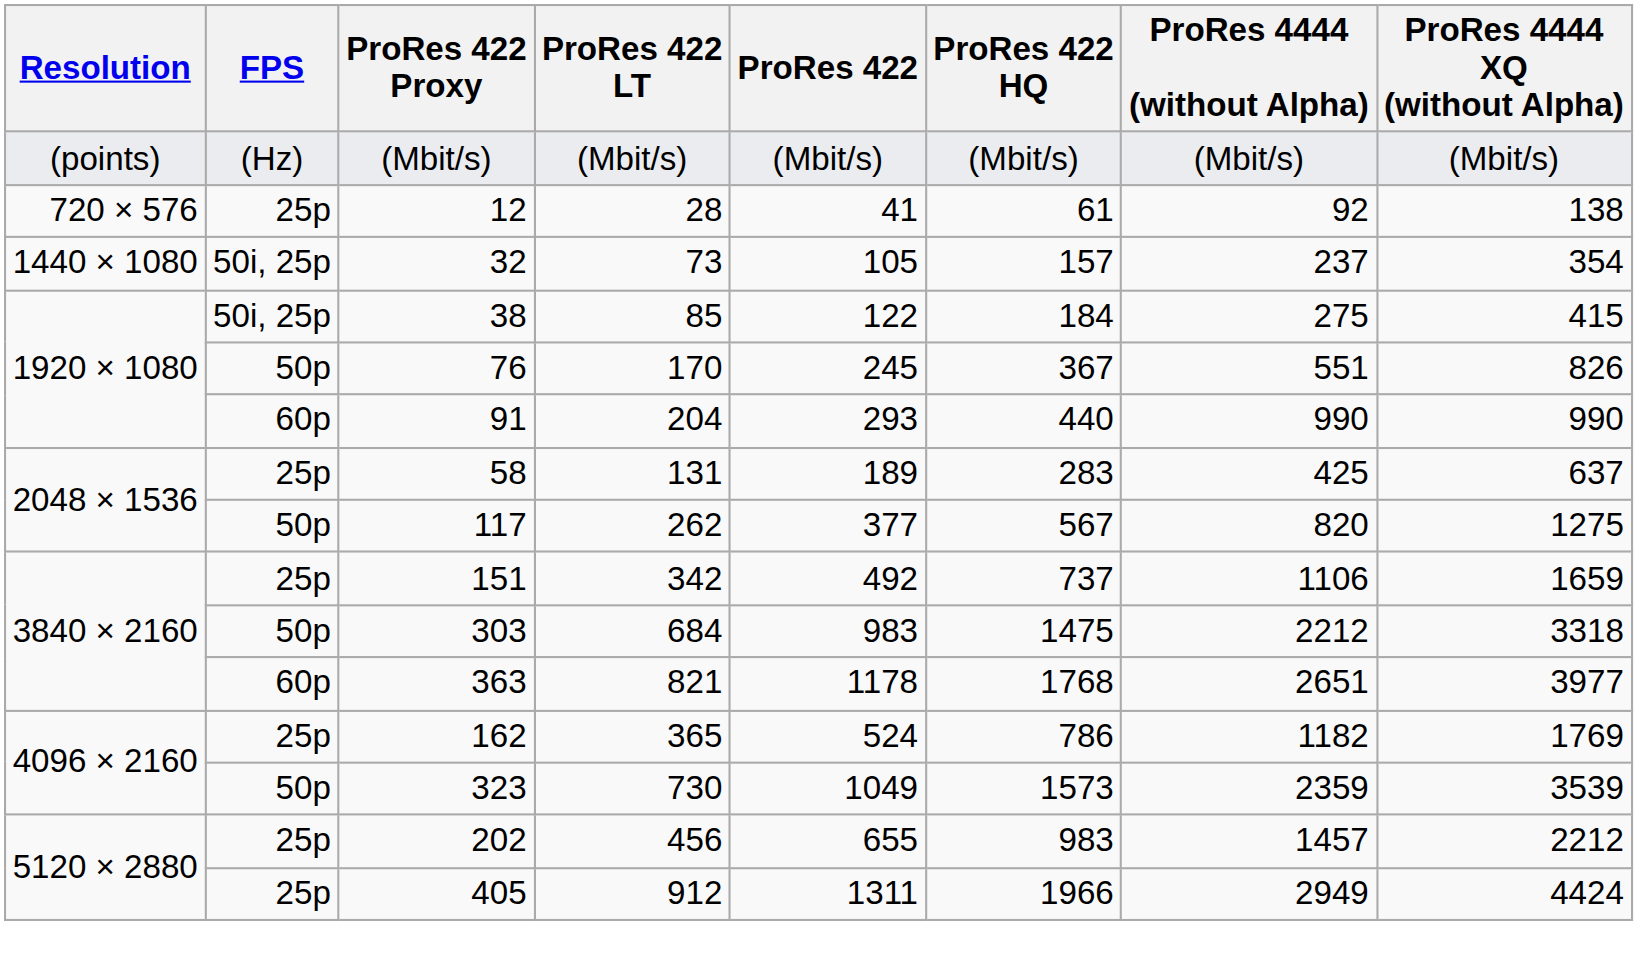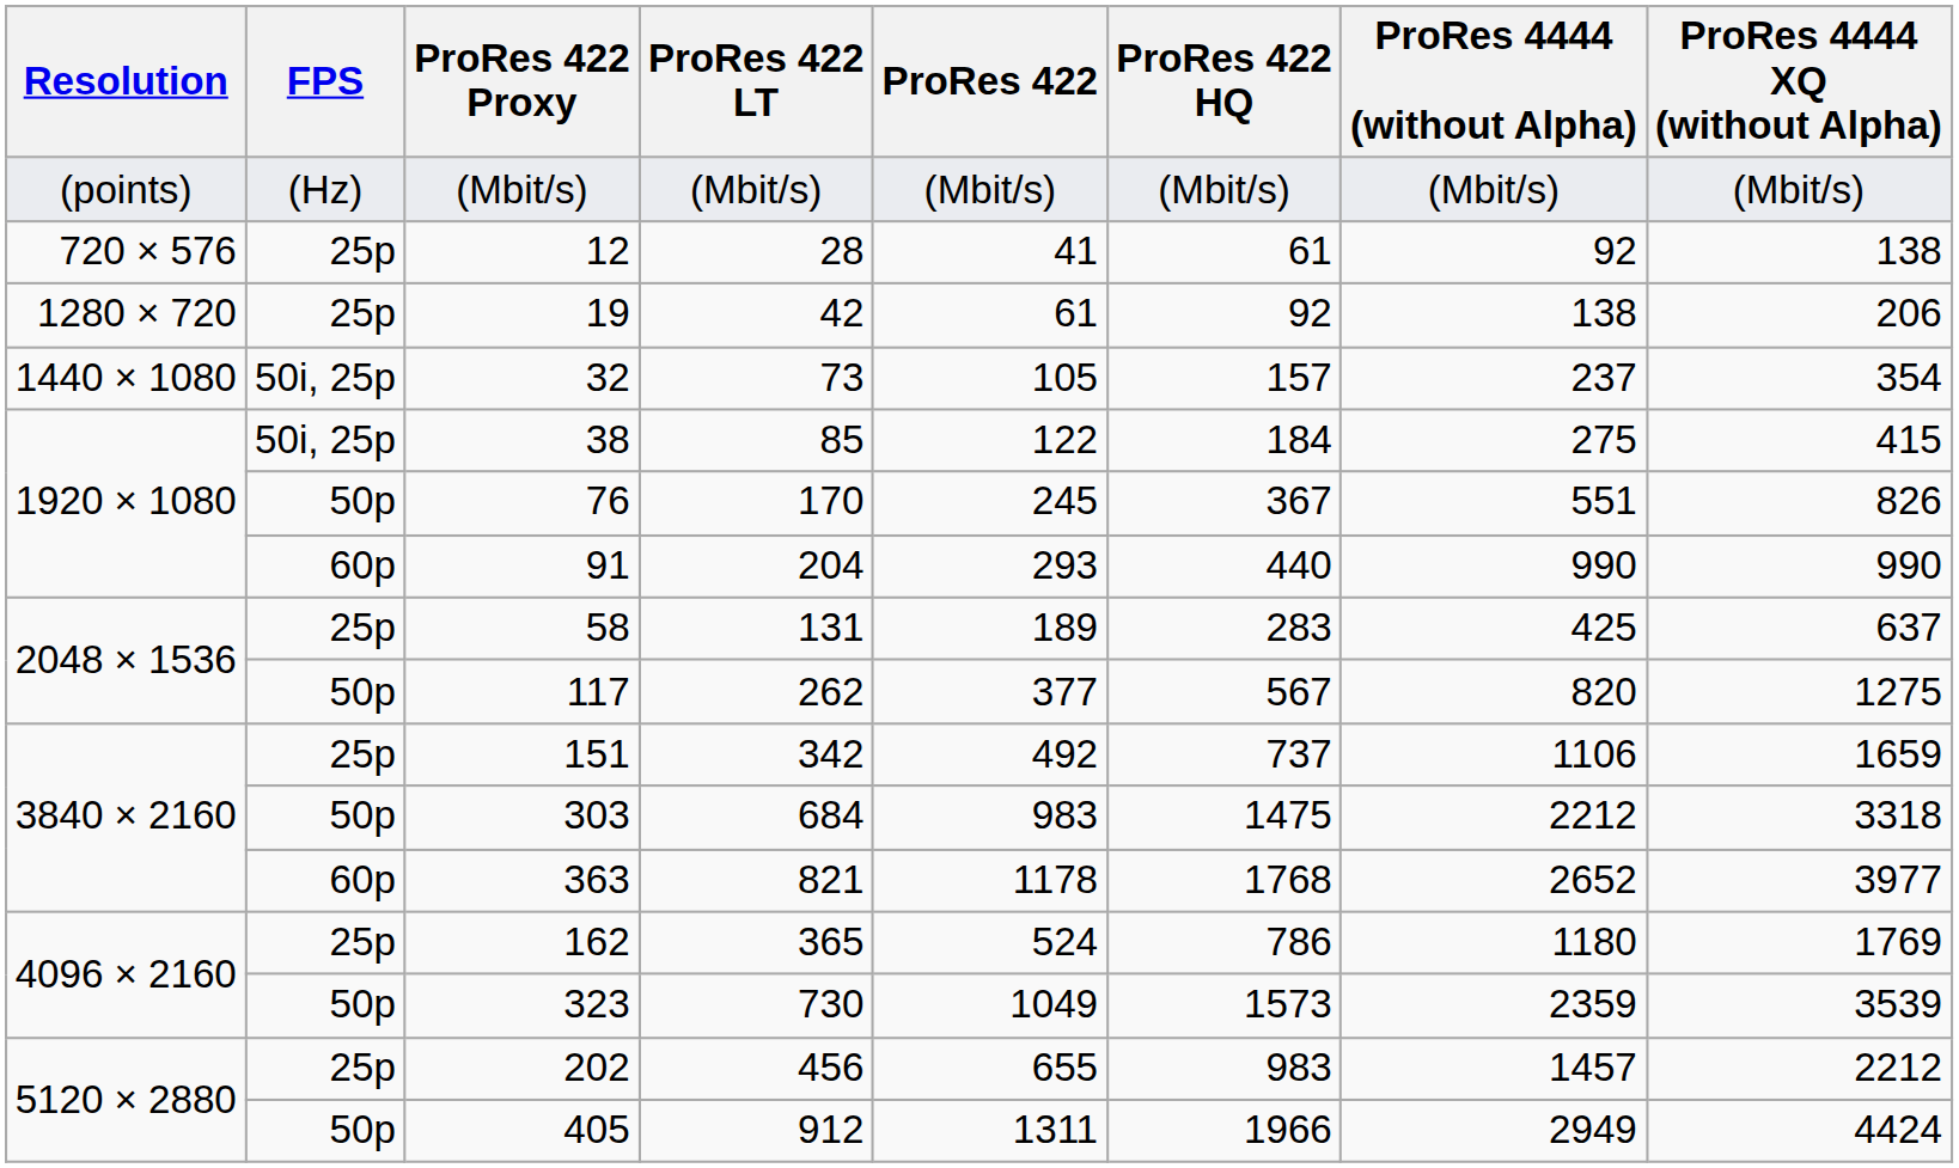+ row: 1280 × 720 | 25p | 19 | 42 | 61 | 92 | 138 | 206
363 | ProRes 4444 (without Alpha): 2651 -> 2652
162 | ProRes 4444 (without Alpha): 1182 -> 1180
405 | FPS: 25p -> 50p
